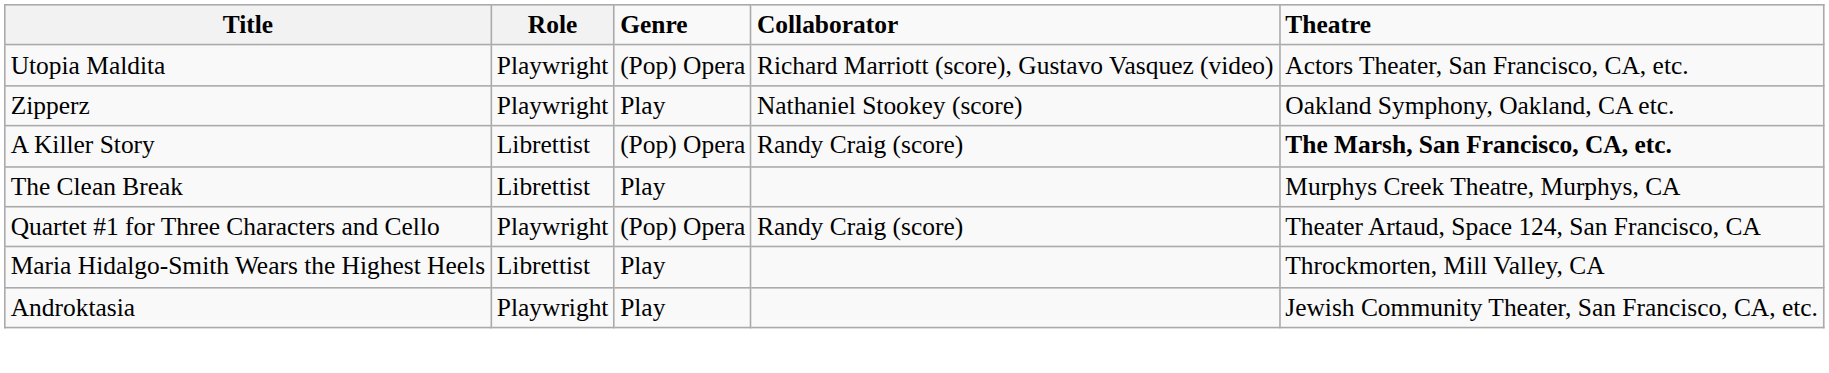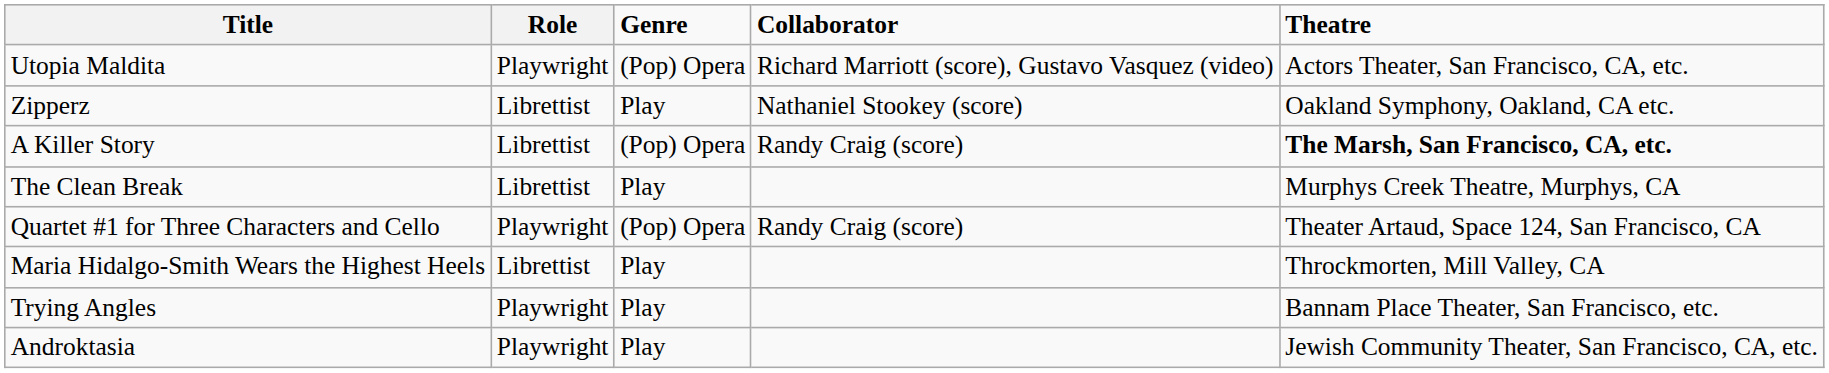Zipperz | Role: Playwright -> Librettist
+ row: Trying Angles | Playwright | Play | Bannam Place Theater, San Francisco, etc.
